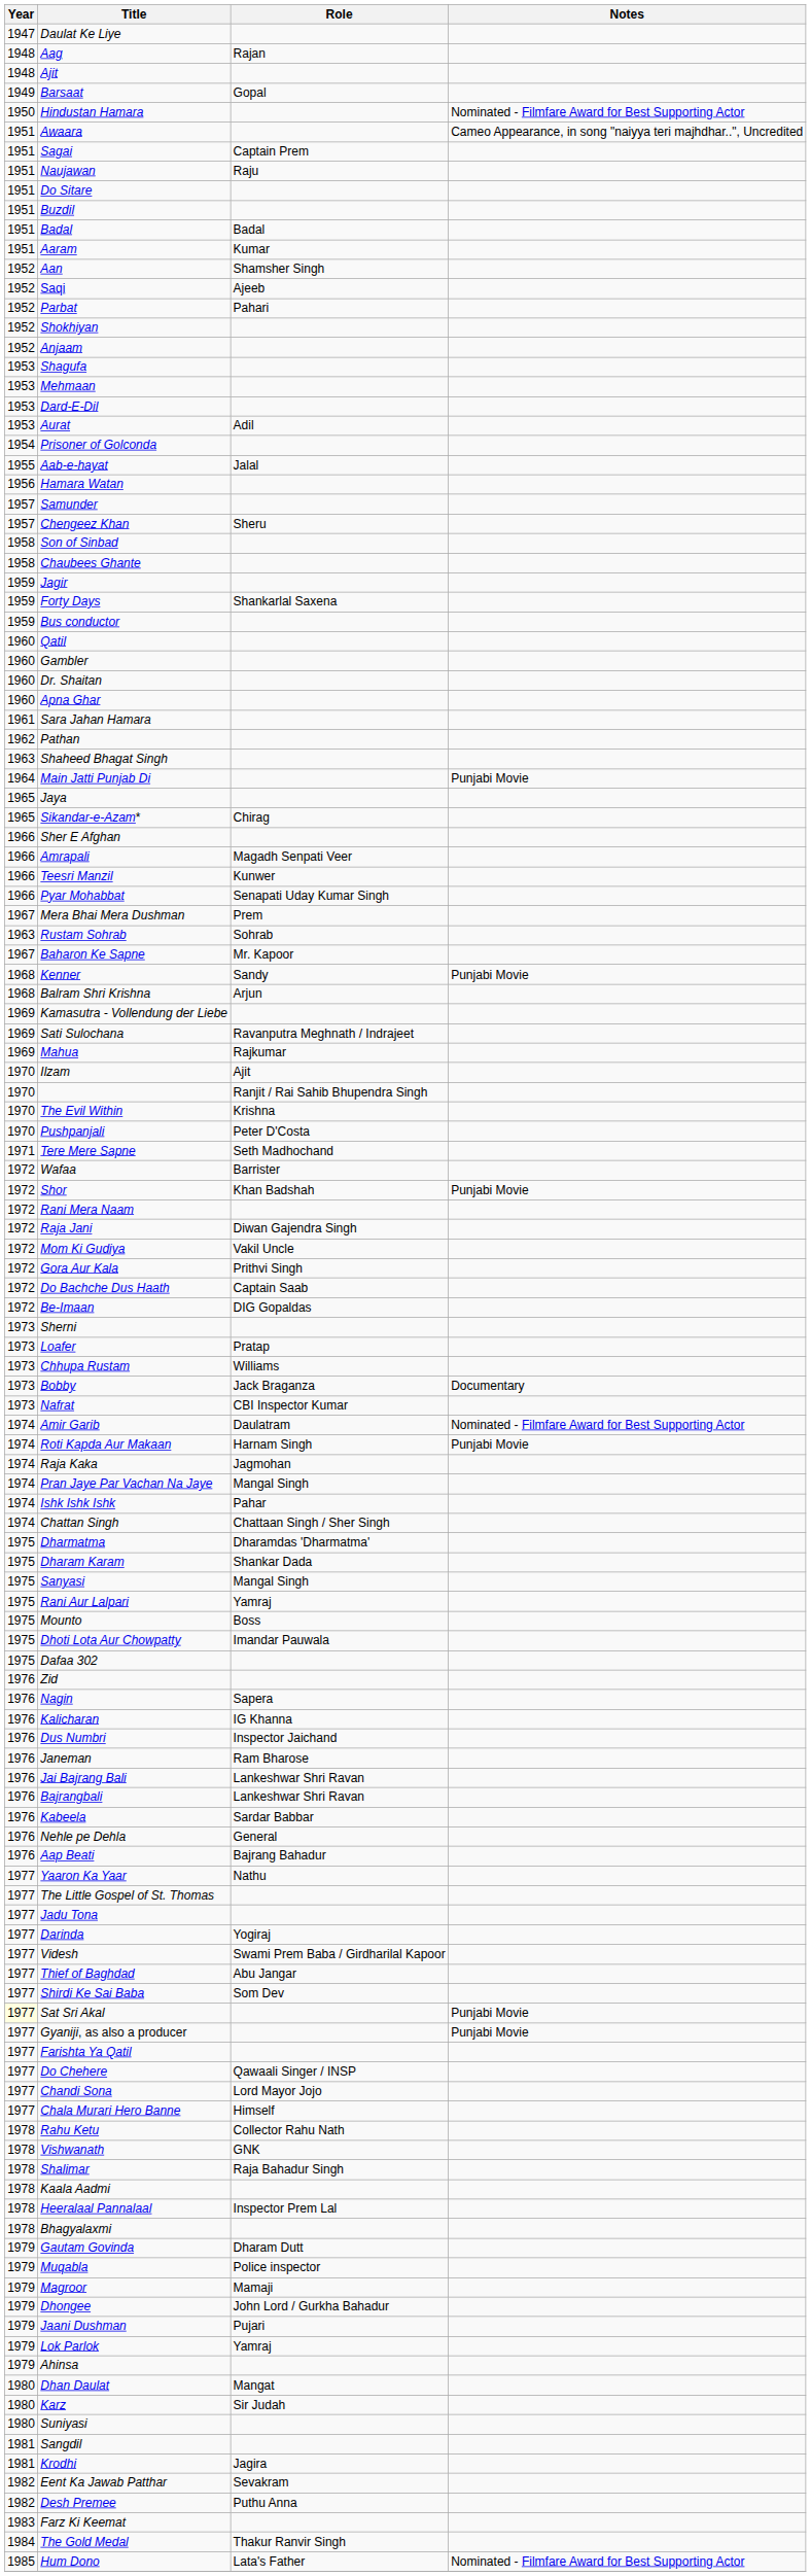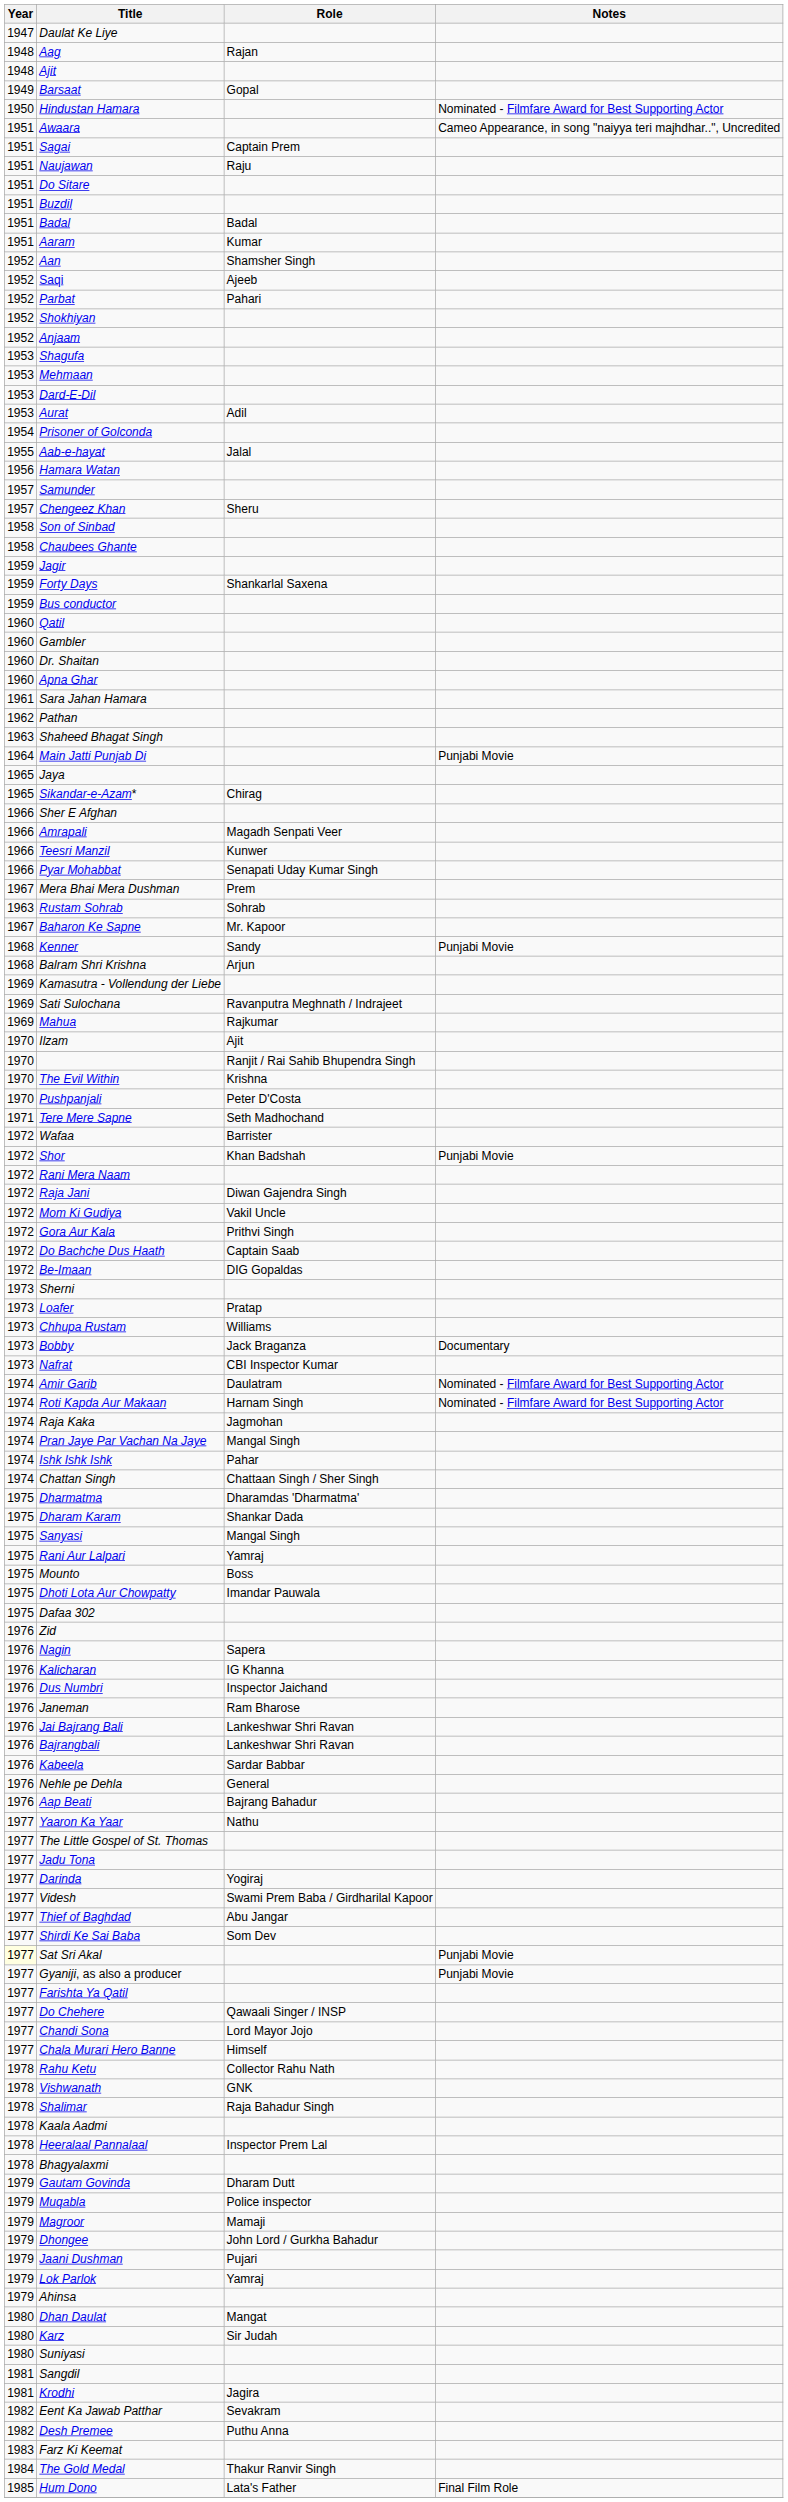Roti Kapda Aur Makaan | Notes: Punjabi Movie -> Nominated - Filmfare Award for Best Supporting Actor
Hum Dono | Notes: Nominated - Filmfare Award for Best Supporting Actor -> Final Film Role
